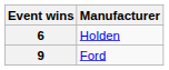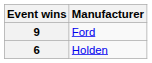rows swapped: 9 <-> 6
